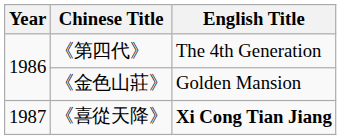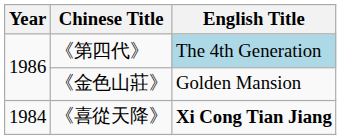《第四代》 | English Title: no background -> lightblue background
《喜從天降》 | Year: 1987 -> 1984
